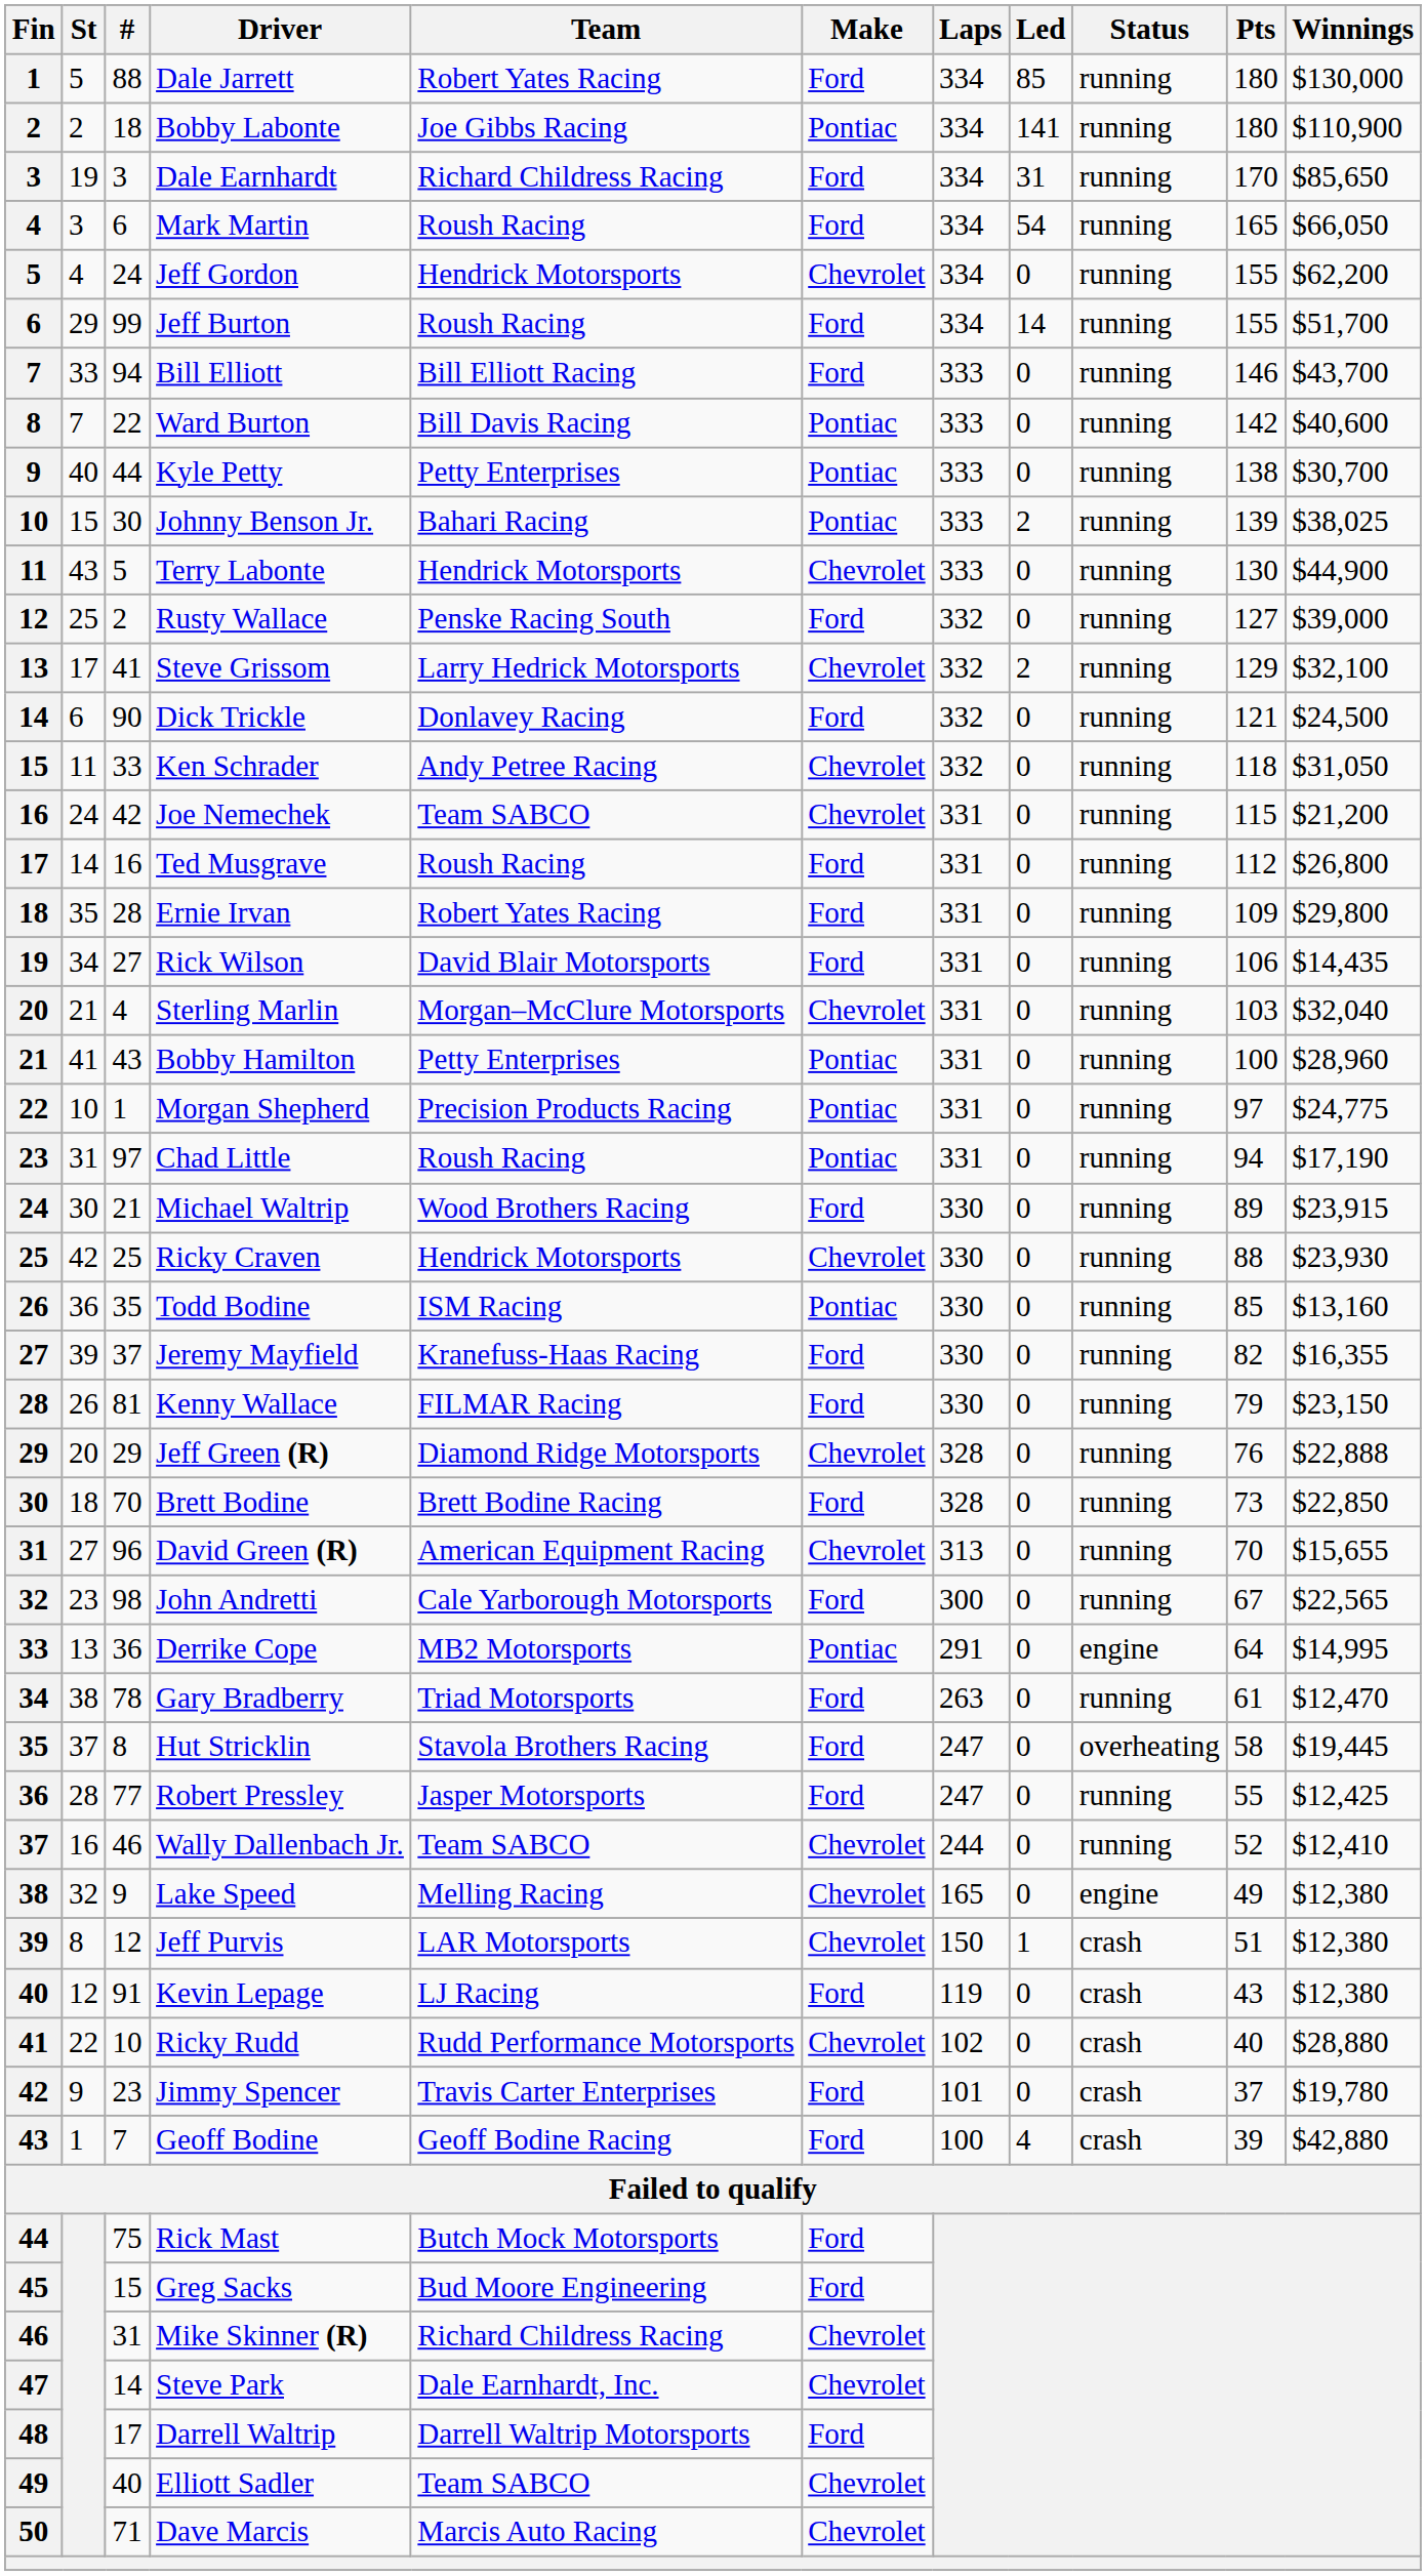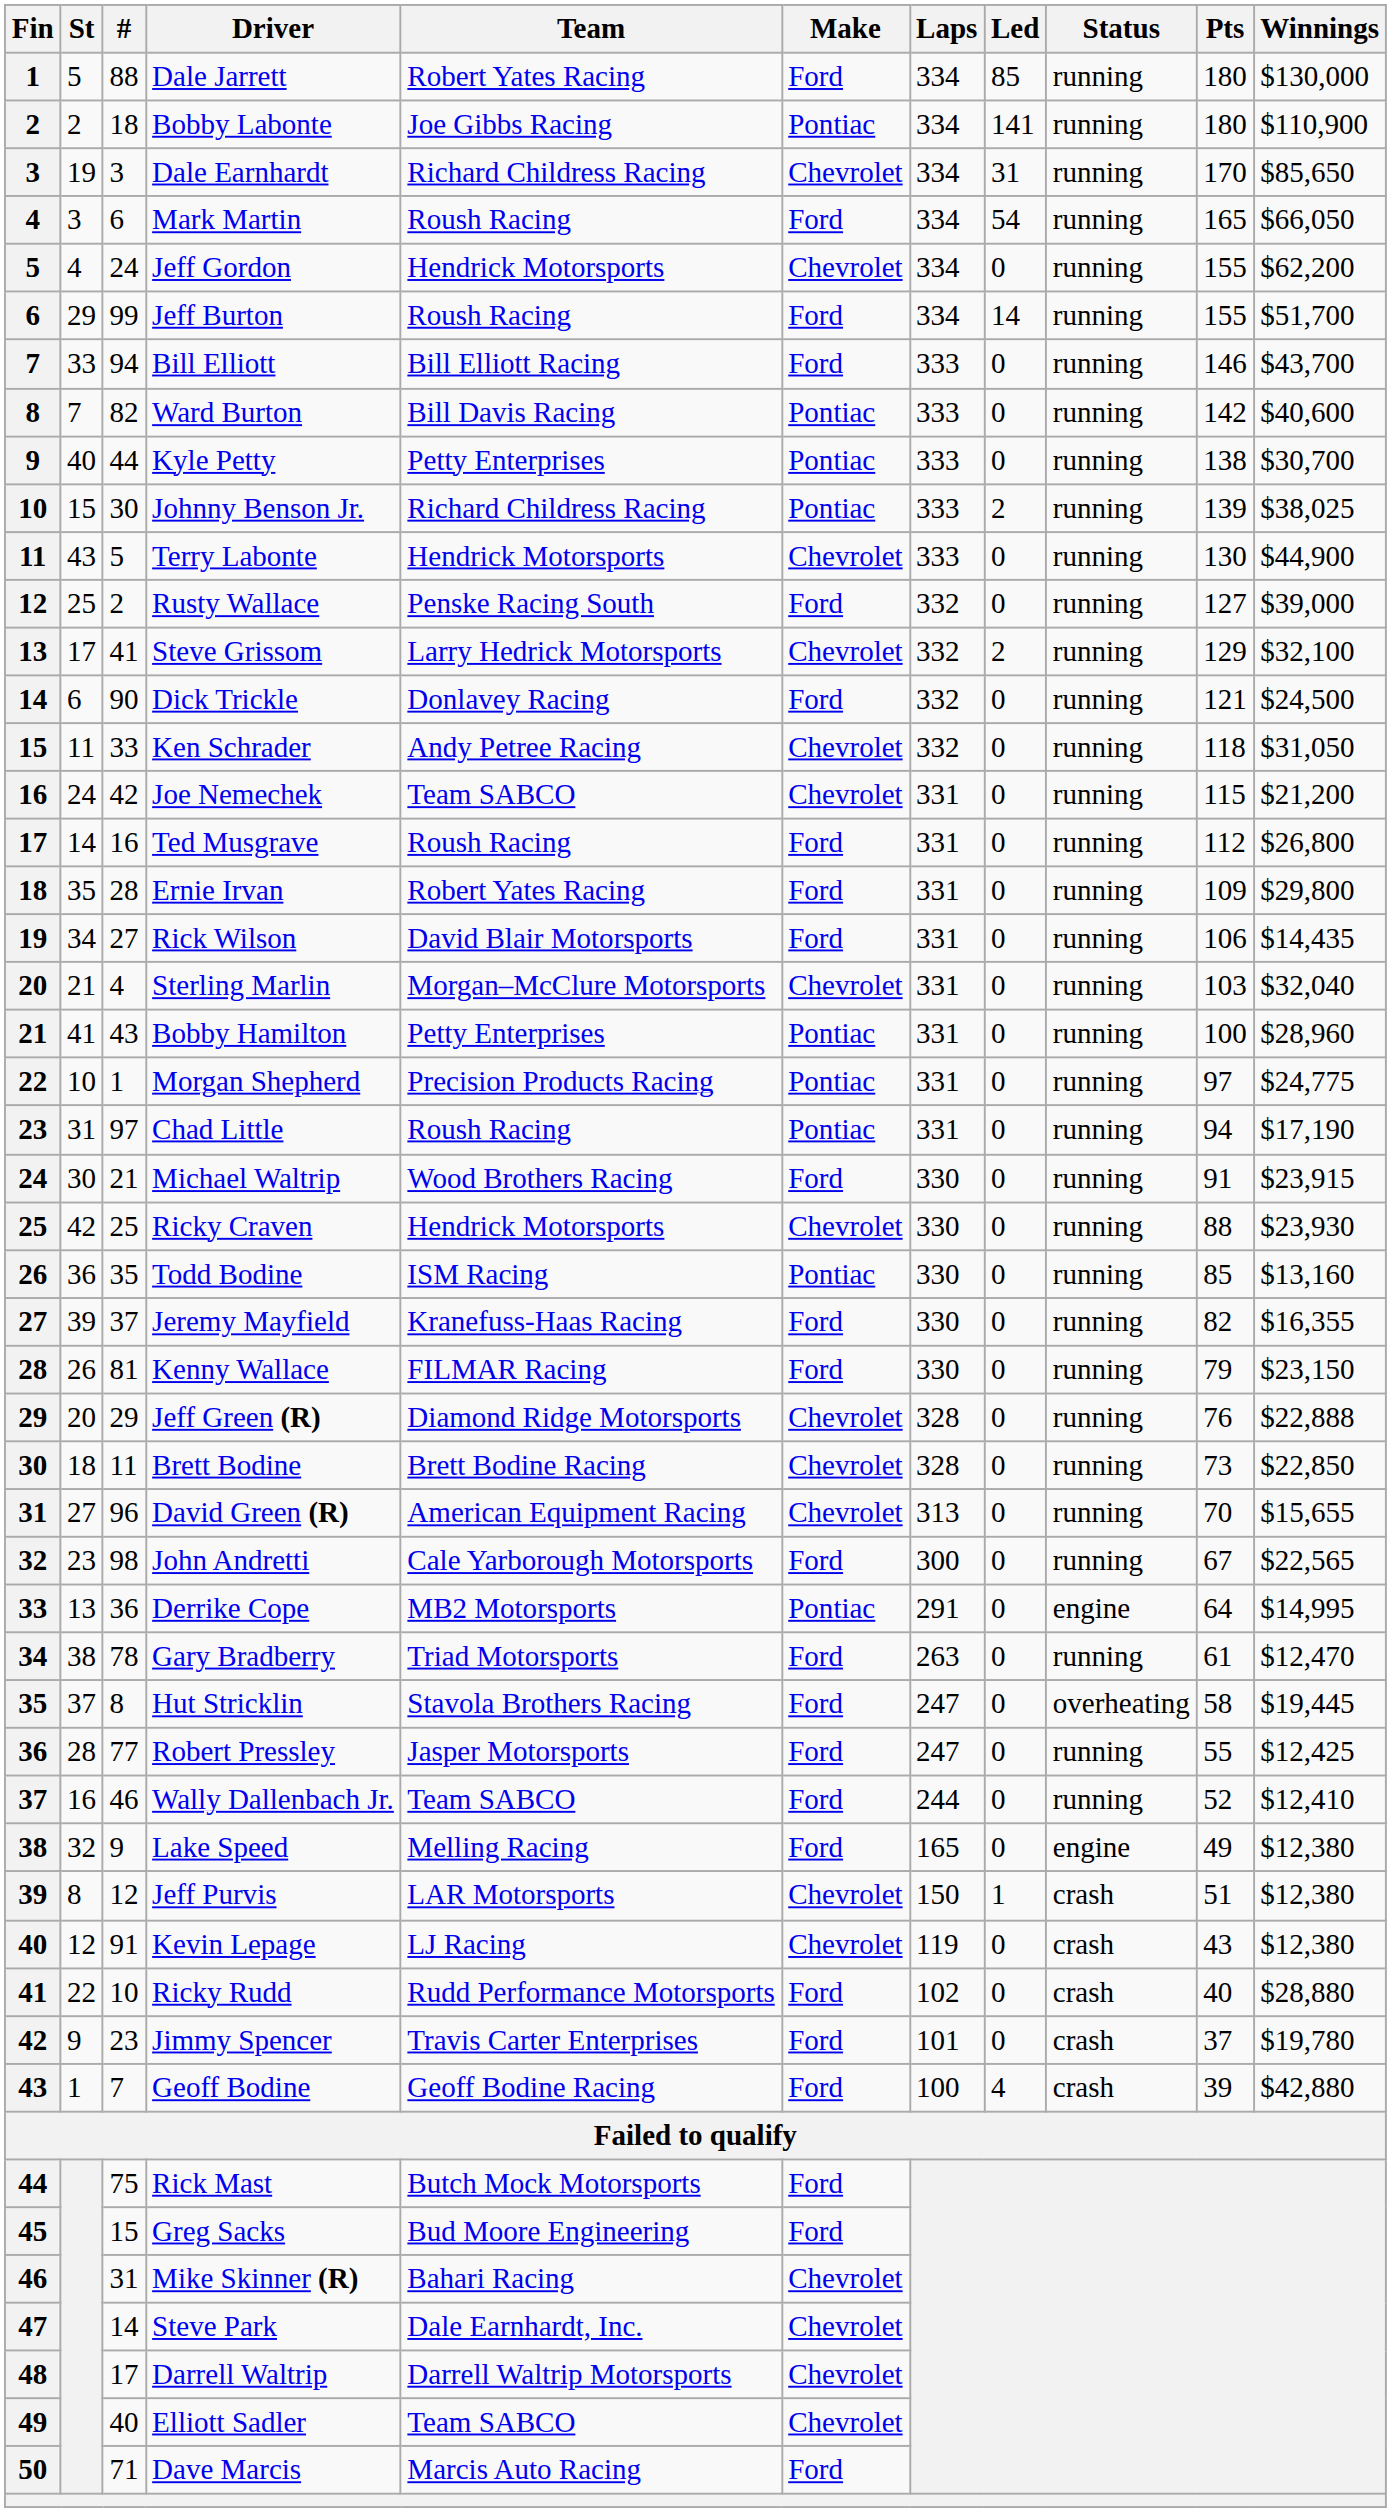Dale Earnhardt | Make: Ford -> Chevrolet
Ward Burton | #: 22 -> 82
Johnny Benson Jr. | Team: Bahari Racing -> Richard Childress Racing
Michael Waltrip | Pts: 89 -> 91
Brett Bodine | #: 70 -> 11
Brett Bodine | Make: Ford -> Chevrolet
Wally Dallenbach Jr. | Make: Chevrolet -> Ford
Lake Speed | Make: Chevrolet -> Ford
Kevin Lepage | Make: Ford -> Chevrolet
Ricky Rudd | Make: Chevrolet -> Ford
Mike Skinner (R) | Team: Richard Childress Racing -> Bahari Racing
Darrell Waltrip | Make: Ford -> Chevrolet
Dave Marcis | Make: Chevrolet -> Ford
